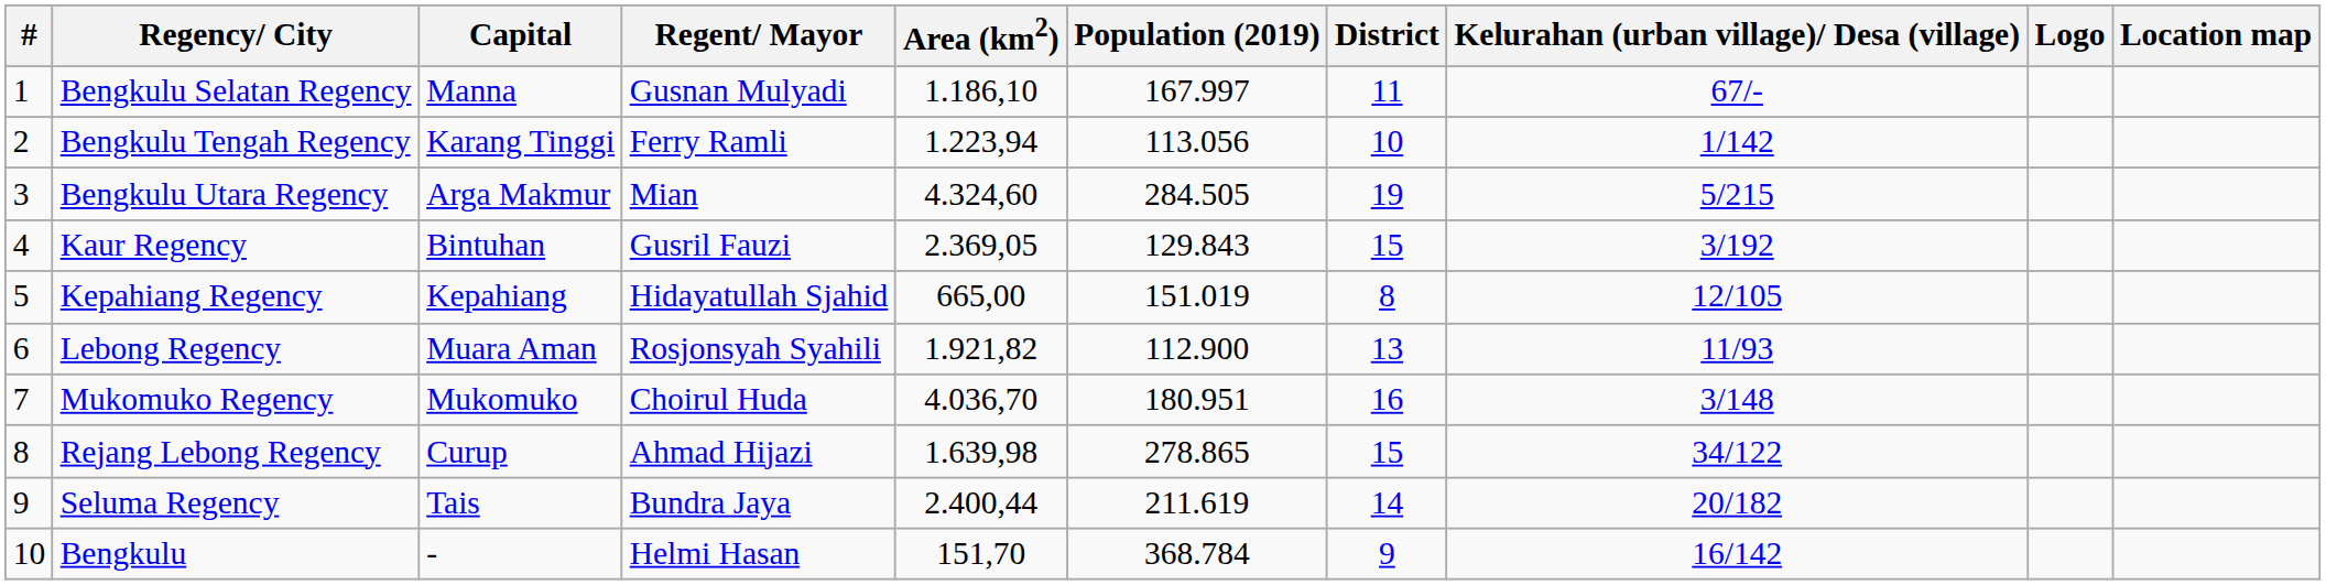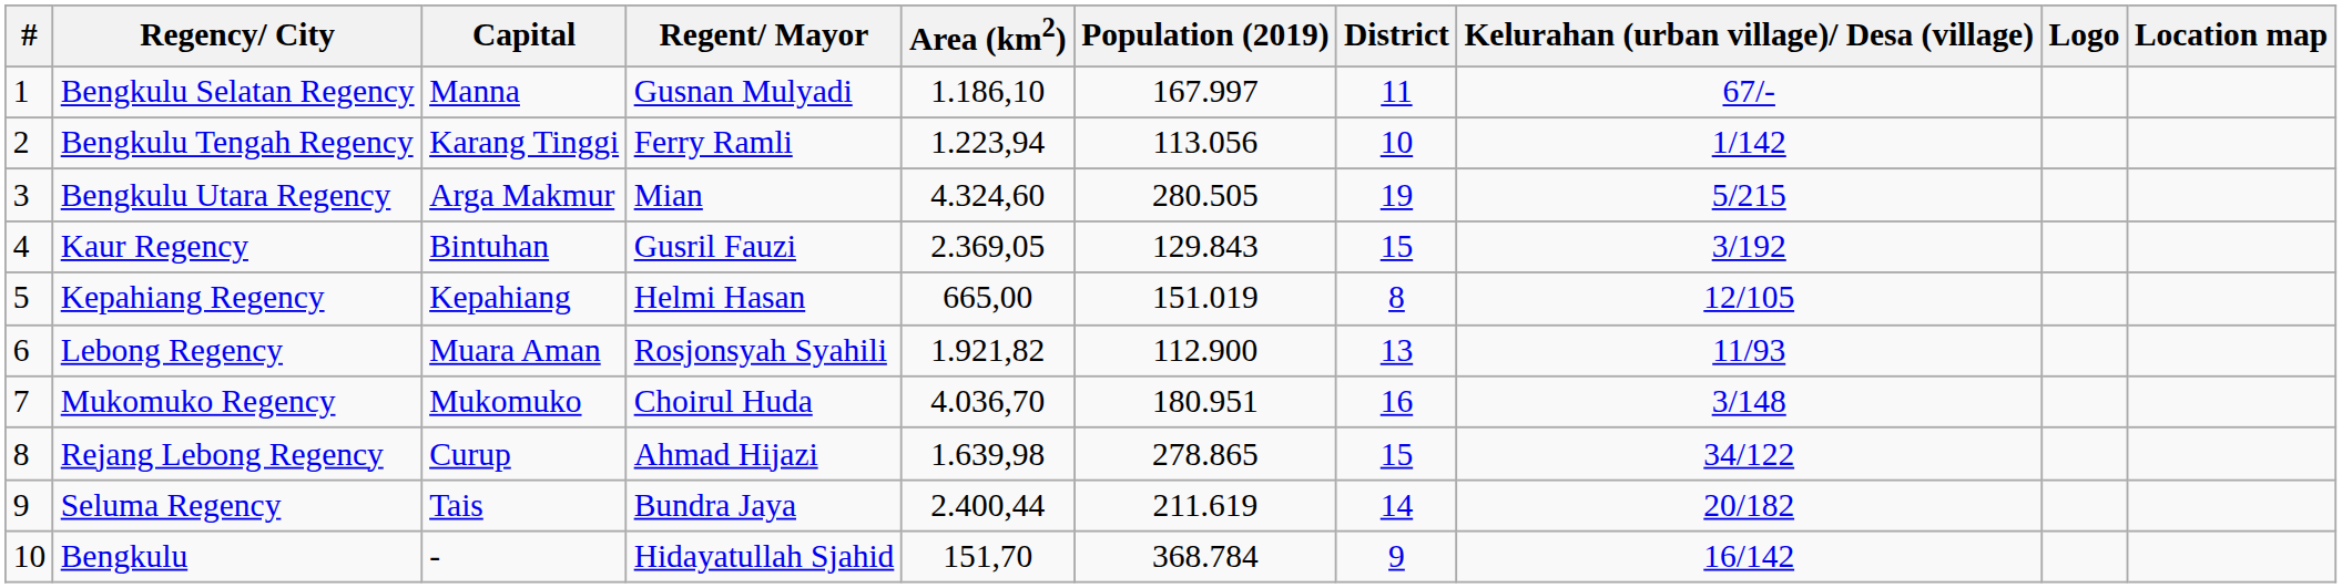Bengkulu Utara Regency | Population (2019): 284.505 -> 280.505
Kepahiang Regency | Regent/ Mayor: Hidayatullah Sjahid -> Helmi Hasan
Bengkulu | Regent/ Mayor: Helmi Hasan -> Hidayatullah Sjahid
